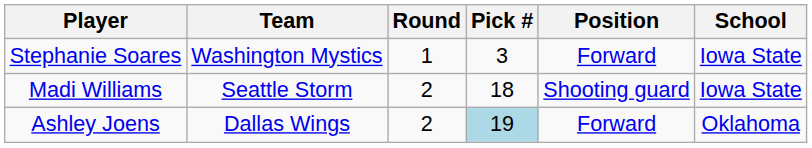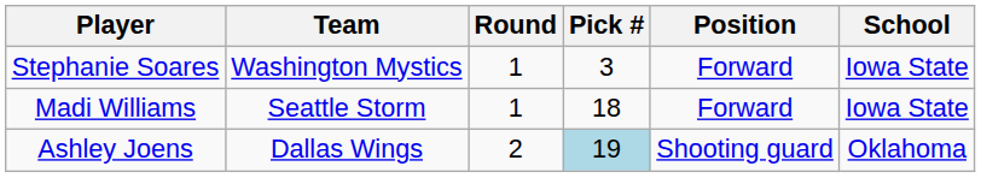Madi Williams | Round: 2 -> 1
Madi Williams | Position: Shooting guard -> Forward
Ashley Joens | Position: Forward -> Shooting guard
